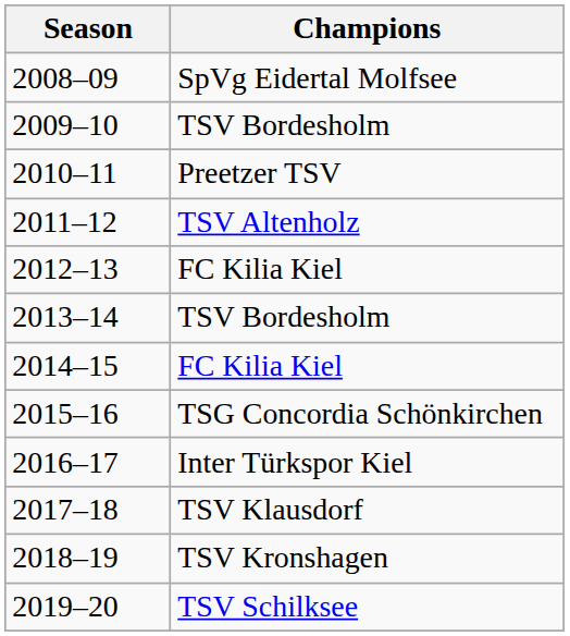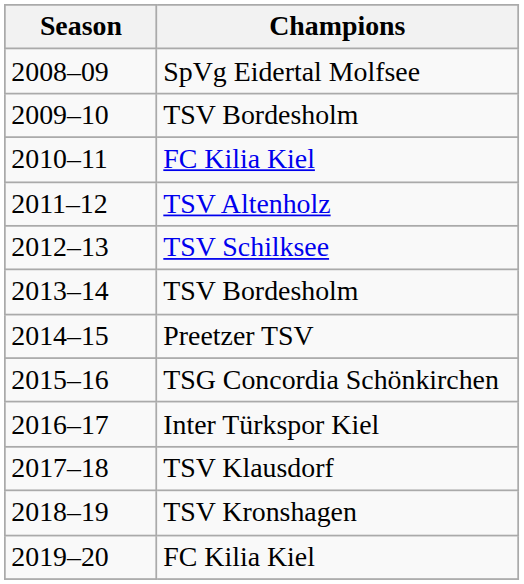2010–11 | Champions: Preetzer TSV -> FC Kilia Kiel
2012–13 | Champions: FC Kilia Kiel -> TSV Schilksee
2014–15 | Champions: FC Kilia Kiel -> Preetzer TSV
2019–20 | Champions: TSV Schilksee -> FC Kilia Kiel
